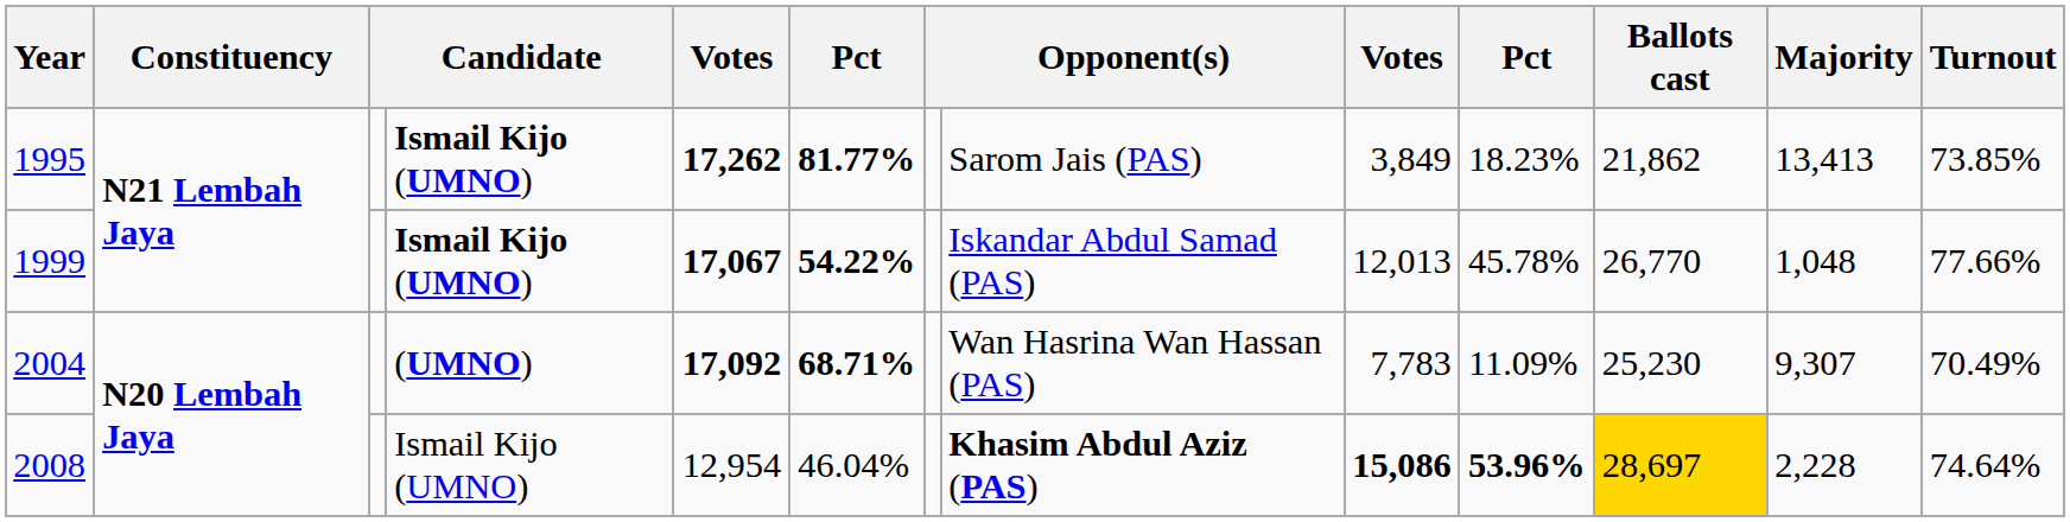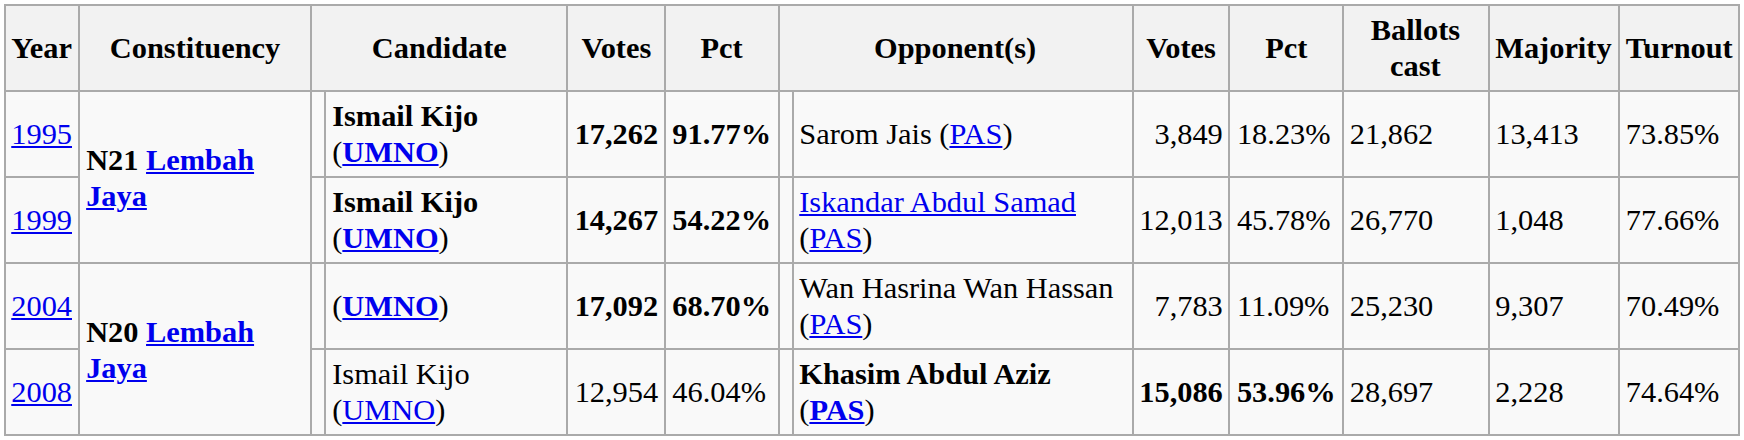1995 | column 6: 81.77% -> 91.77%
1999 | column 5: 17,067 -> 14,267
2004 | column 6: 68.71% -> 68.70%
2008 | Ballots cast: gold background -> no background
